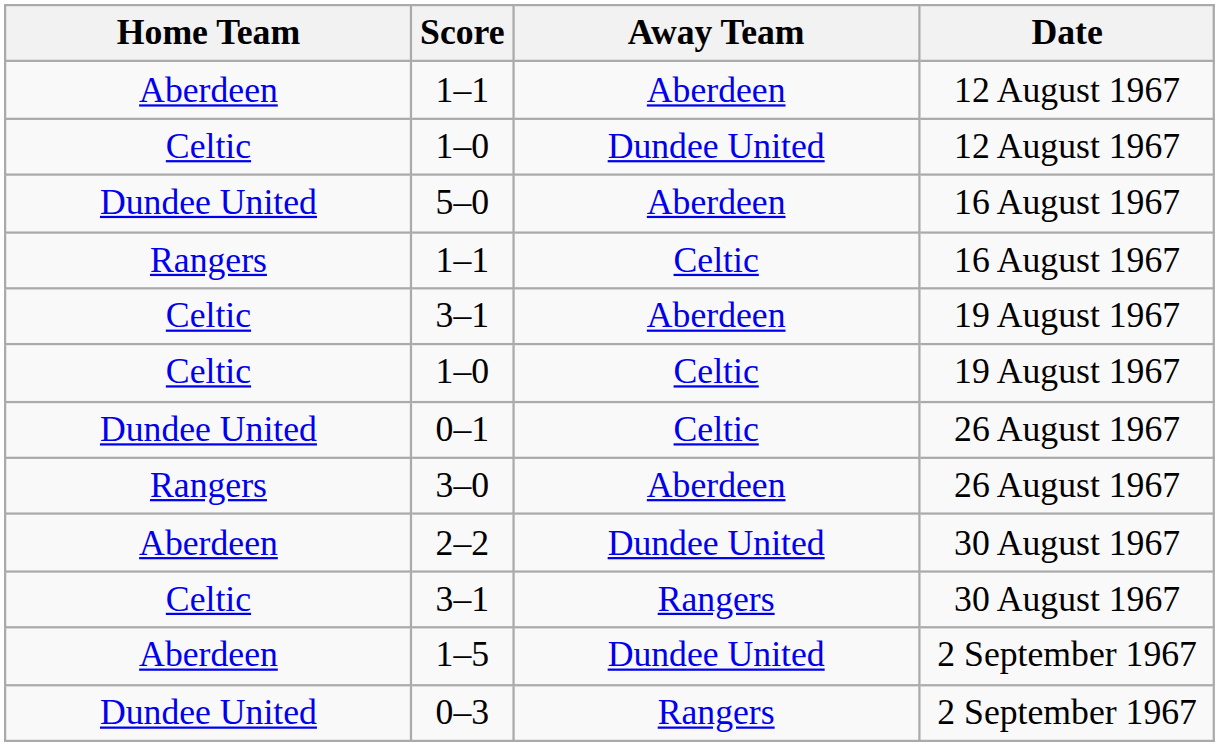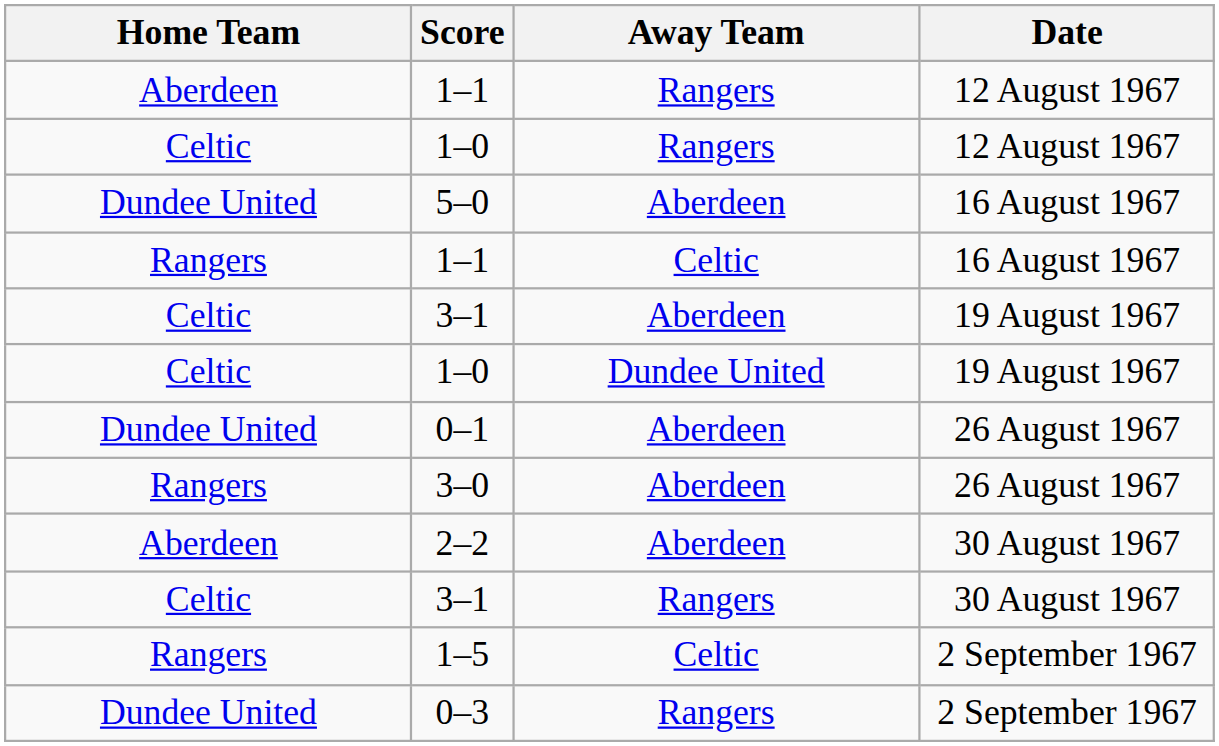1–1 / 12 August 1967 | Away Team: Aberdeen -> Rangers
1–0 / 12 August 1967 | Away Team: Dundee United -> Rangers
1–0 / 19 August 1967 | Away Team: Celtic -> Dundee United
0–1 | Away Team: Celtic -> Aberdeen
2–2 | Away Team: Dundee United -> Aberdeen
1–5 | Home Team: Aberdeen -> Rangers
1–5 | Away Team: Dundee United -> Celtic
